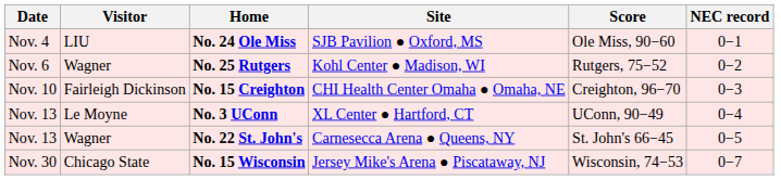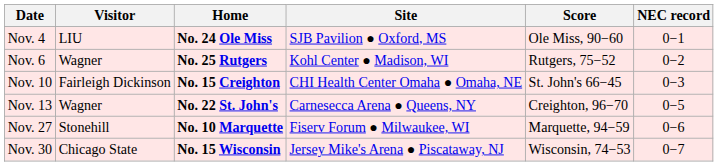No. 15 Creighton | Score: Creighton, 96−70 -> St. John's 66−45
- row: Nov. 13 | Le Moyne | No. 3 UConn | XL Center ● Hartford, CT | UConn, 90−49 | 0−4
No. 22 St. John's | Score: St. John's 66−45 -> Creighton, 96−70
+ row: Nov. 27 | Stonehill | No. 10 Marquette | Fiserv Forum ● Milwaukee, WI | Marquette, 94−59 | 0−6
